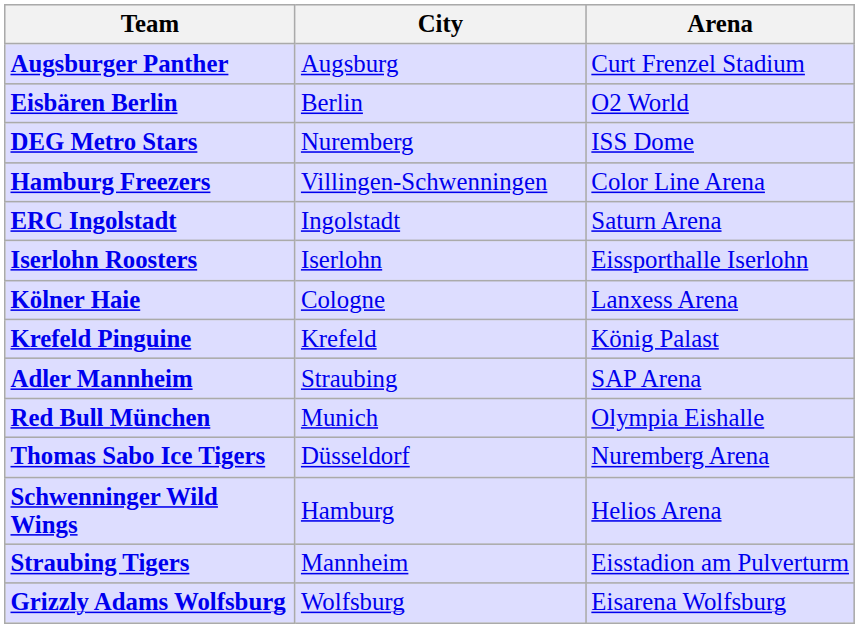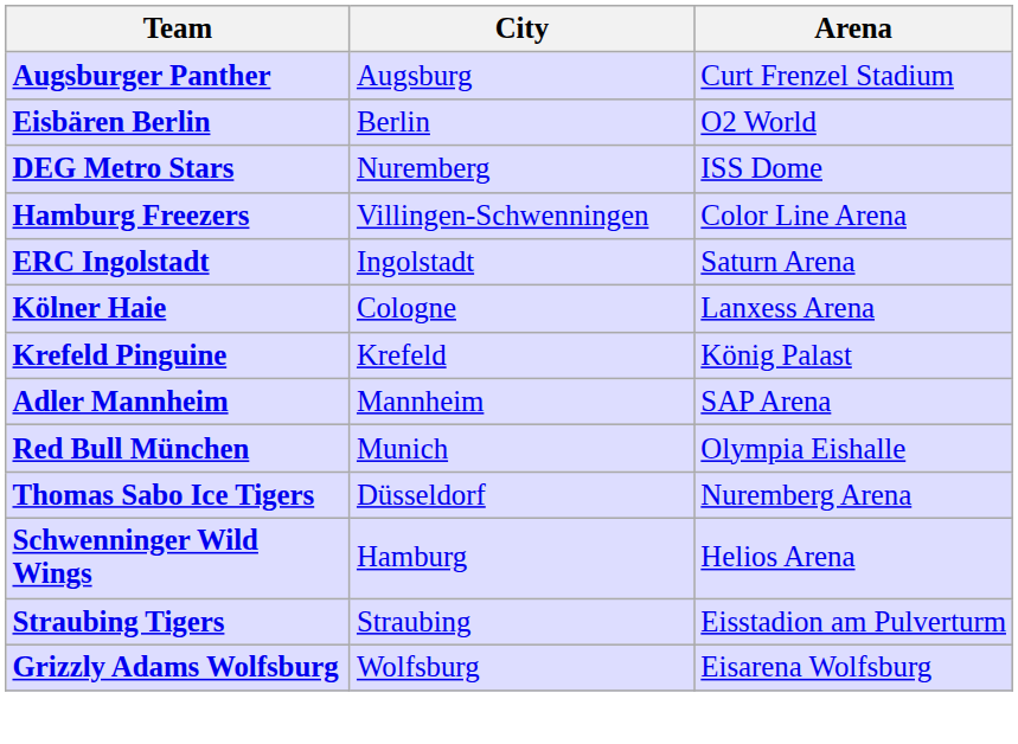- row: Iserlohn Roosters | Iserlohn | Eissporthalle Iserlohn
Adler Mannheim | City: Straubing -> Mannheim
Straubing Tigers | City: Mannheim -> Straubing
